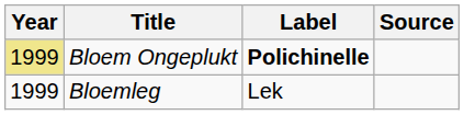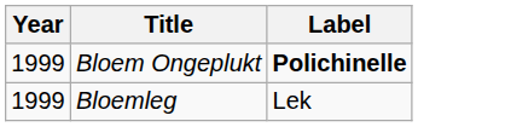- column: Source
Bloem Ongeplukt | Year: khaki background -> no background
